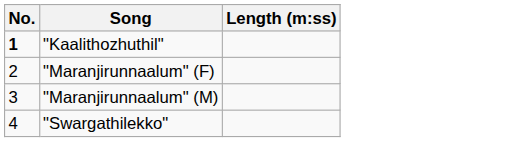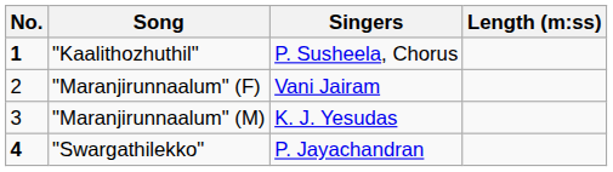+ column: Singers | P. Susheela, Chorus | Vani Jairam | K. J. Yesudas | P. Jayachandran
"Swargathilekko" | No.: normal -> bold
